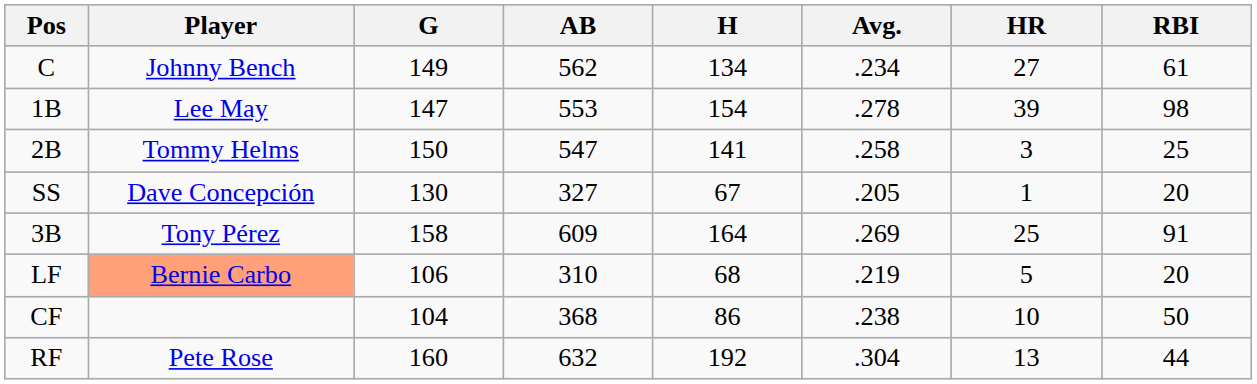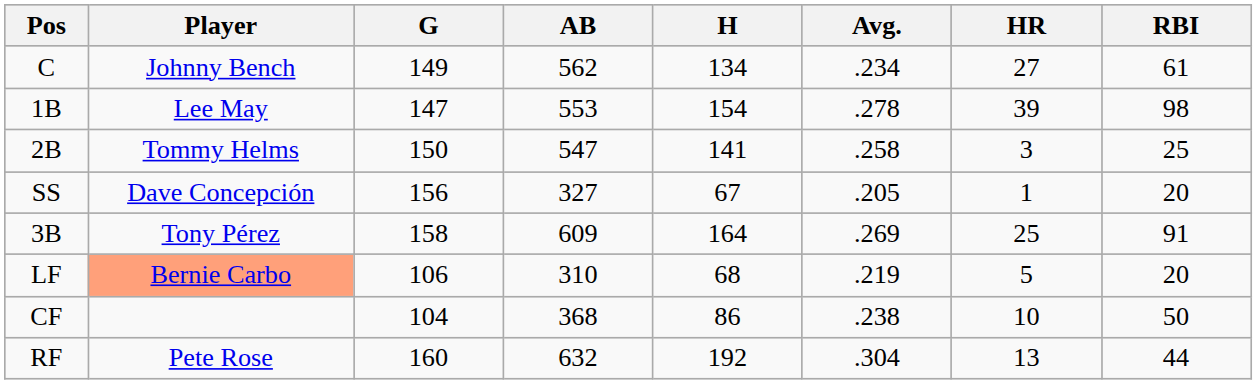SS | G: 130 -> 156
